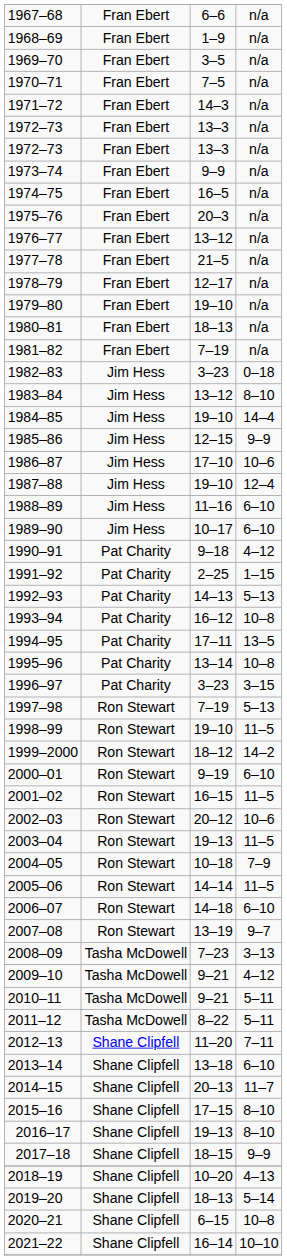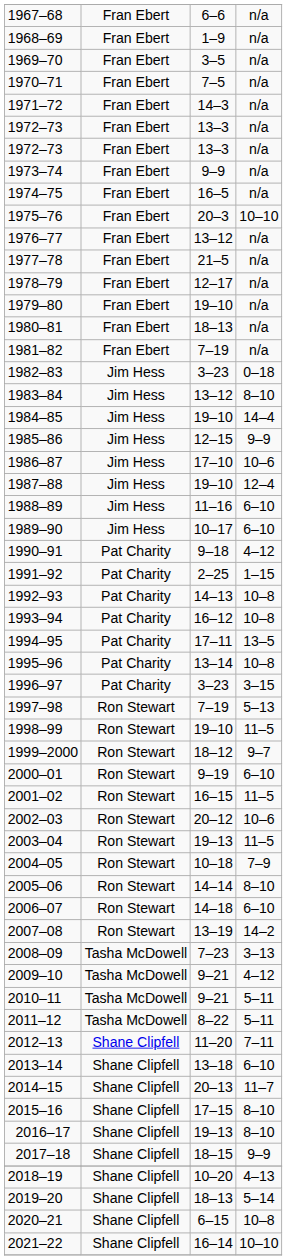1975–76 | column 4: n/a -> 10–10
1992–93 | column 4: 5–13 -> 10–8
1999–2000 | column 4: 14–2 -> 9–7
2005–06 | column 4: 11–5 -> 8–10
2007–08 | column 4: 9–7 -> 14–2
